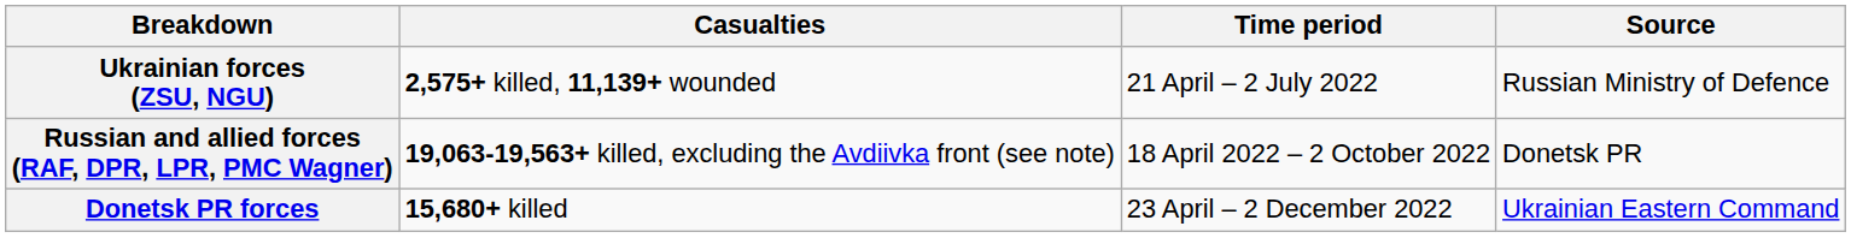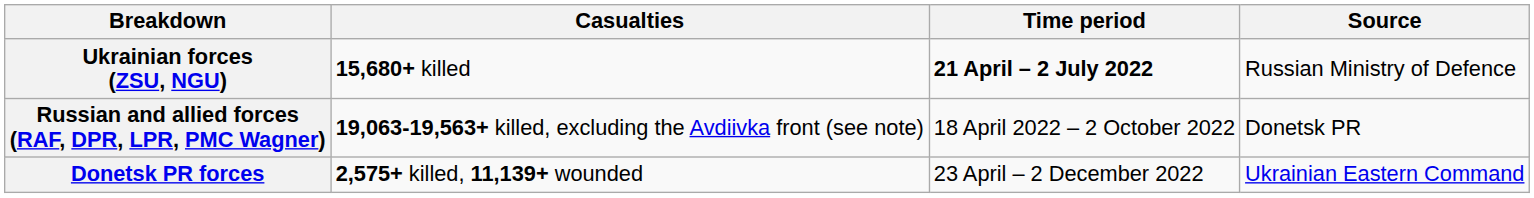Ukrainian forces (ZSU, NGU) | Casualties: 2,575+ killed, 11,139+ wounded -> 15,680+ killed
Ukrainian forces (ZSU, NGU) | Time period: normal -> bold
Donetsk PR forces | Casualties: 15,680+ killed -> 2,575+ killed, 11,139+ wounded
